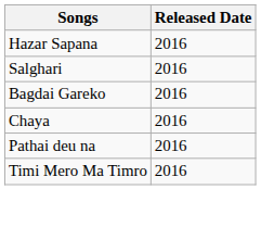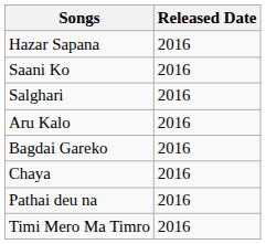+ row: Saani Ko | 2016
+ row: Aru Kalo | 2016
